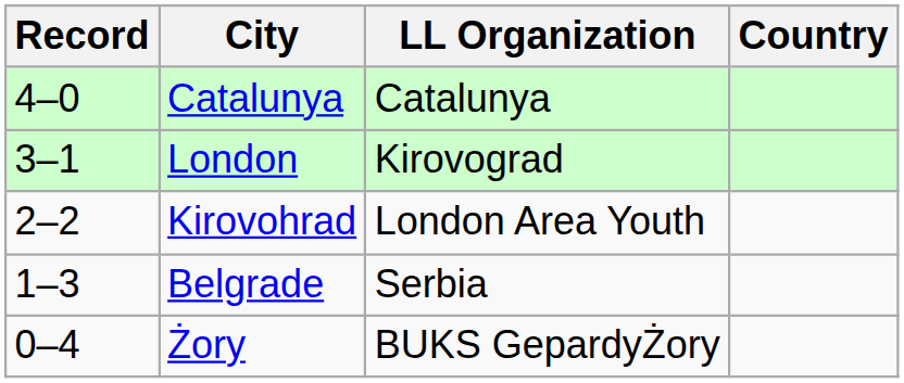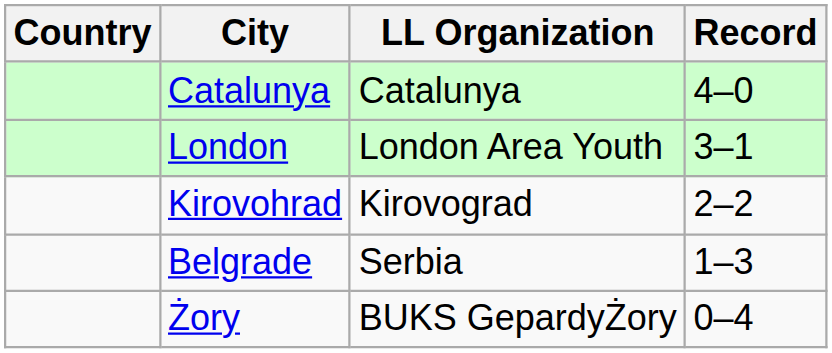columns swapped: Country <-> Record
London | LL Organization: Kirovograd -> London Area Youth
Kirovohrad | LL Organization: London Area Youth -> Kirovograd
